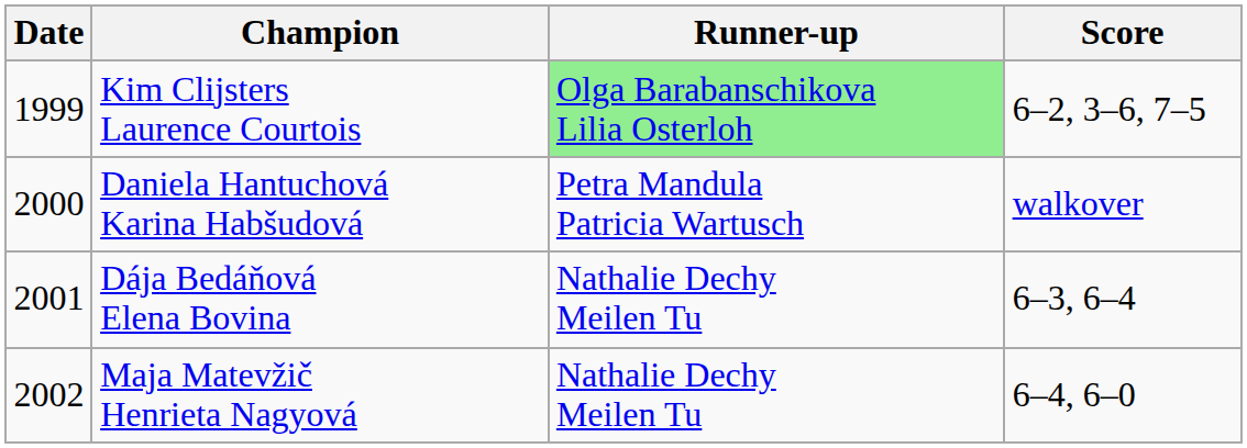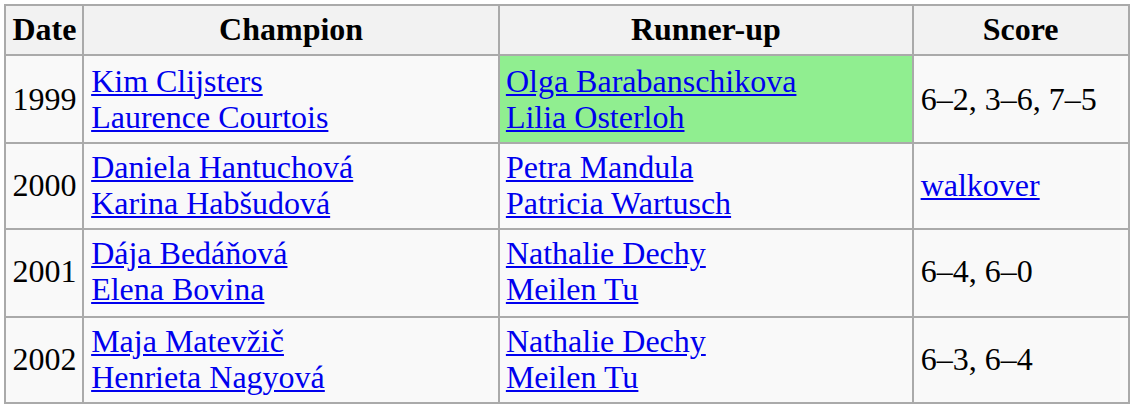Dája Bedáňová Elena Bovina | Score: 6–3, 6–4 -> 6–4, 6–0
Maja Matevžič Henrieta Nagyová | Score: 6–4, 6–0 -> 6–3, 6–4
